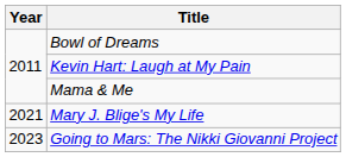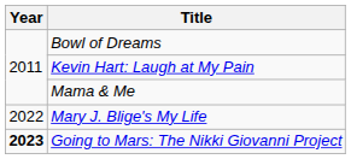Mary J. Blige's My Life | Year: 2021 -> 2022
Going to Mars: The Nikki Giovanni Project | Year: normal -> bold
